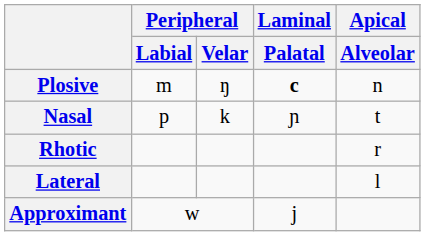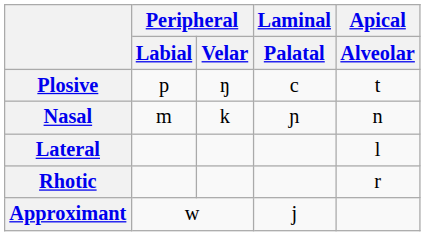Plosive | Peripheral / Labial: m -> p
Plosive | Laminal / Palatal: bold -> normal
Plosive | Apical / Alveolar: n -> t
Nasal | Peripheral / Labial: p -> m
Nasal | Apical / Alveolar: t -> n
rows swapped: Rhotic <-> Lateral
